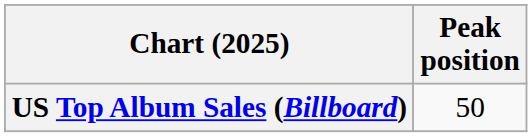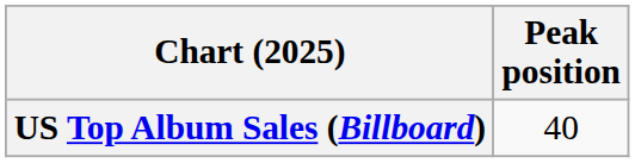US Top Album Sales (Billboard) | Peak position: 50 -> 40
